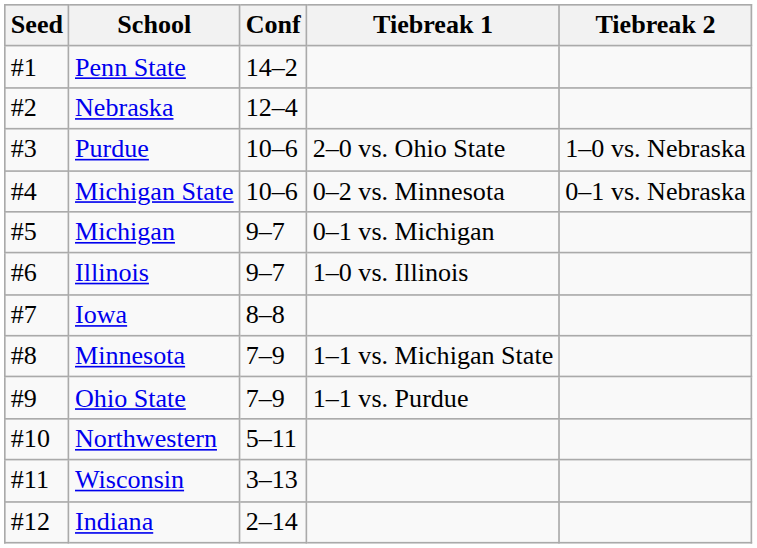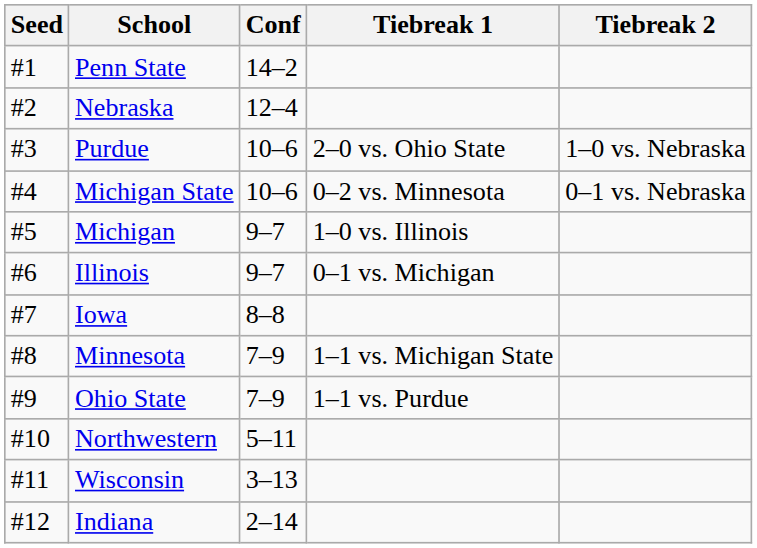Michigan | Tiebreak 1: 0–1 vs. Michigan -> 1–0 vs. Illinois
Illinois | Tiebreak 1: 1–0 vs. Illinois -> 0–1 vs. Michigan
